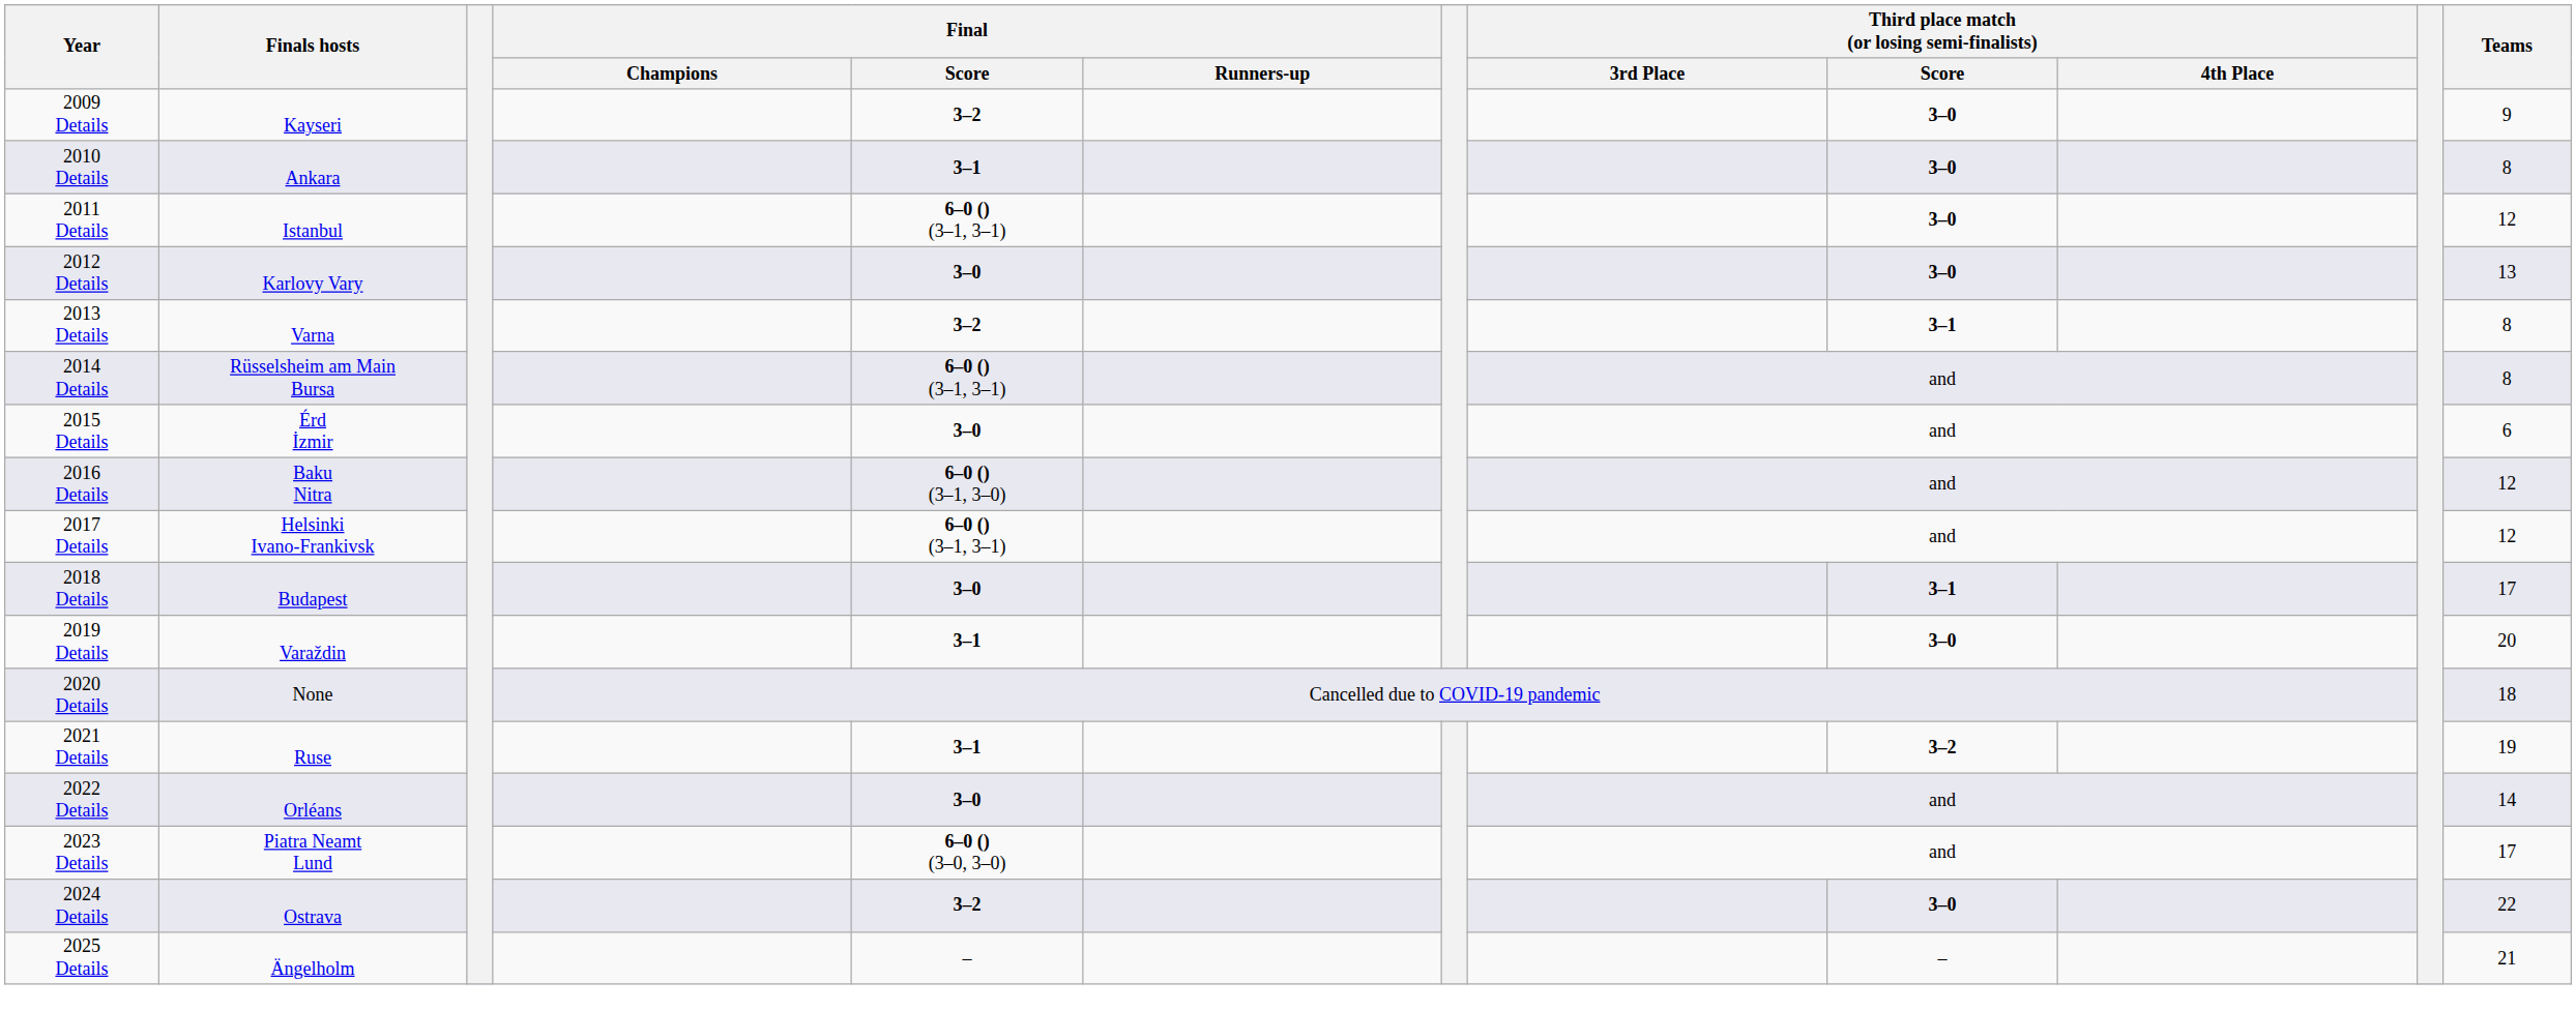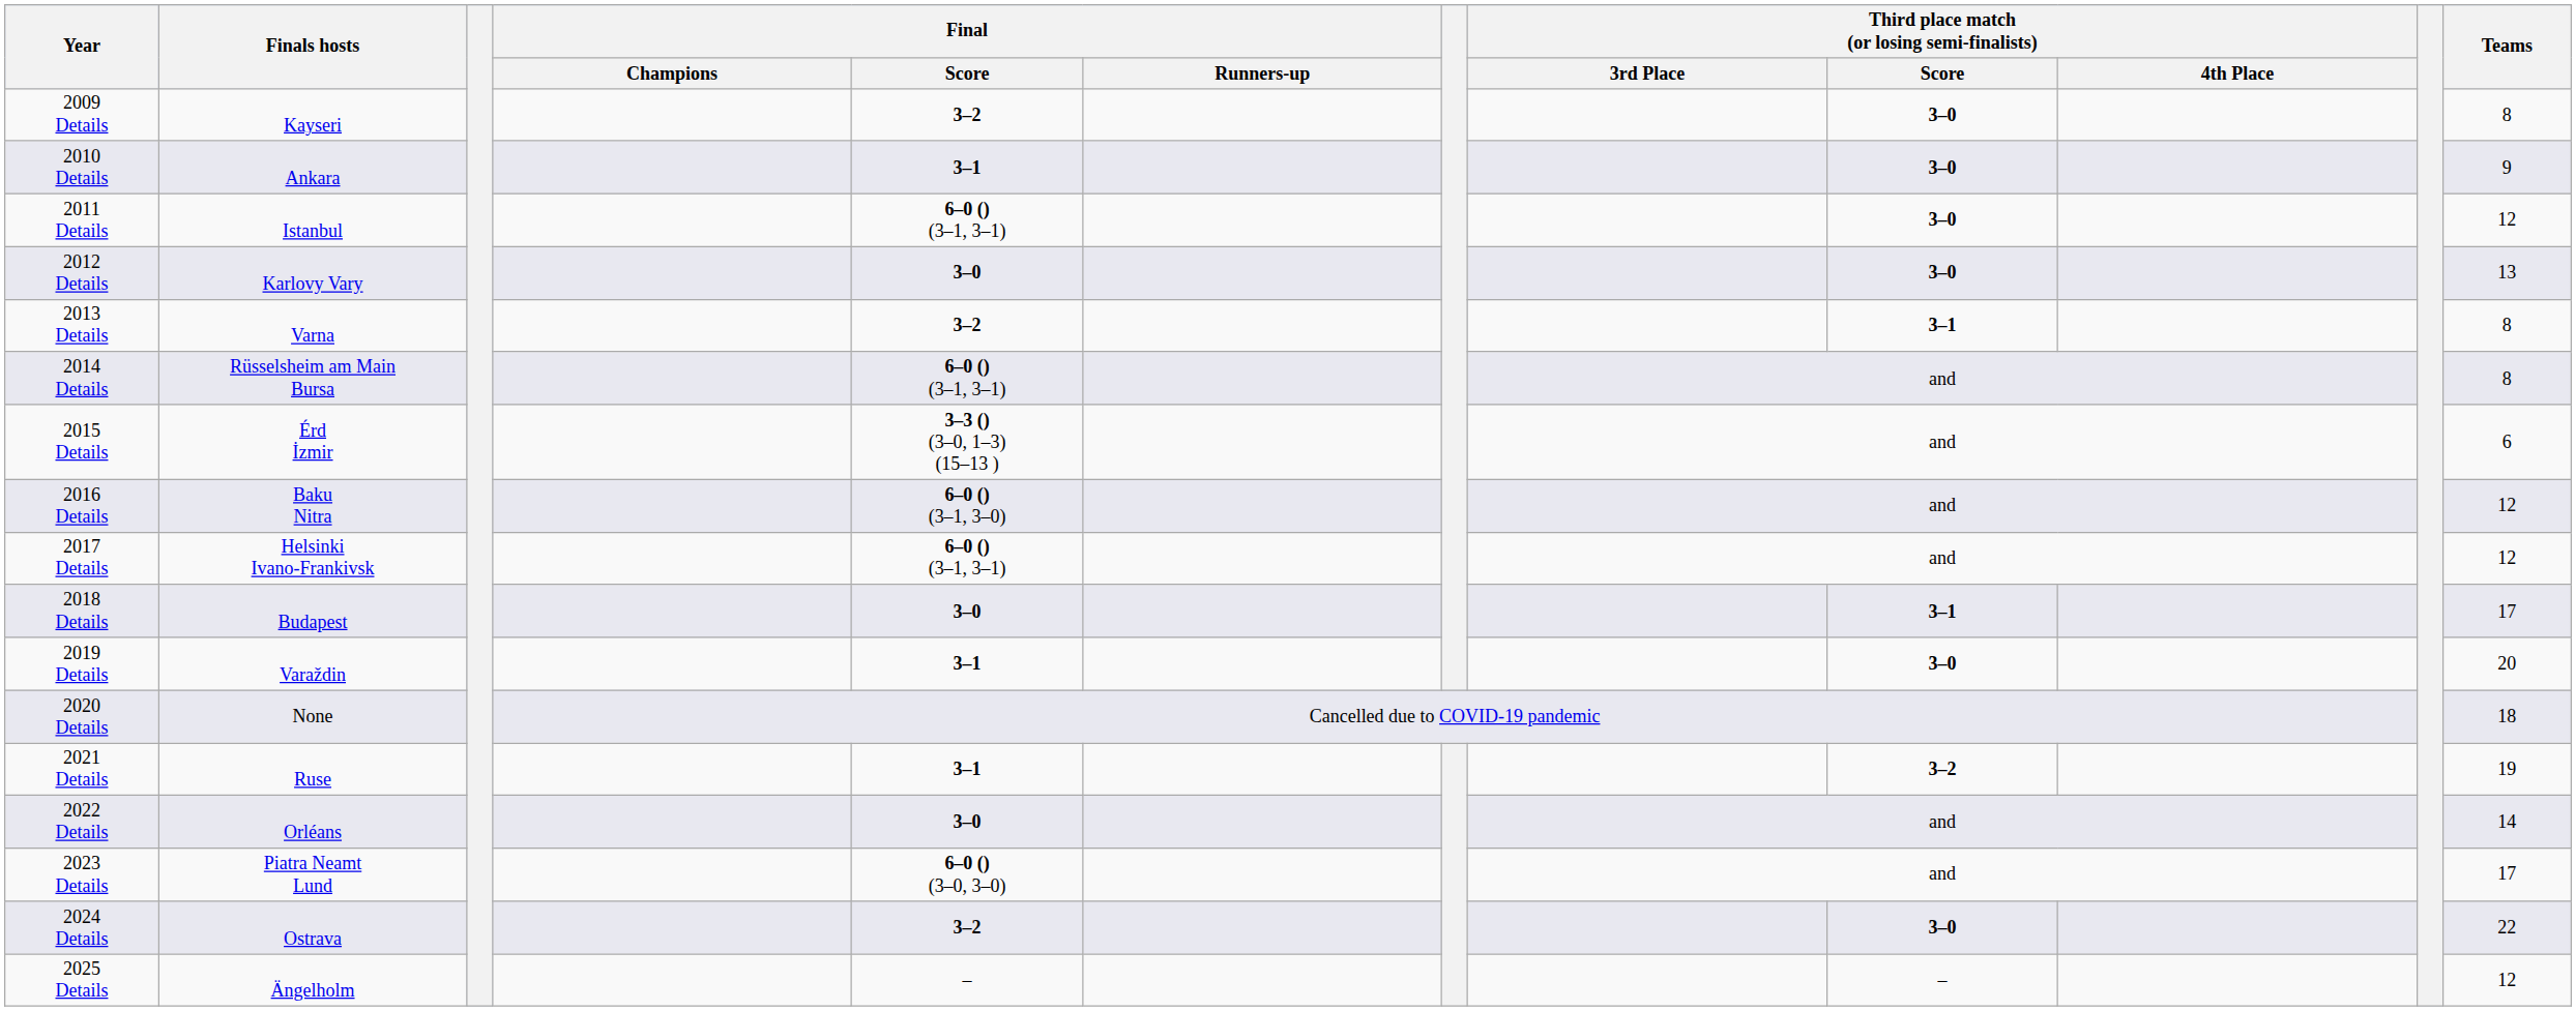2009 Details | Teams: 9 -> 8
2010 Details | Teams: 8 -> 9
2015 Details | Final / Score: 3–0 -> 3–3 () (3–0, 1–3) (15–13 )
2025 Details | Teams: 21 -> 12
